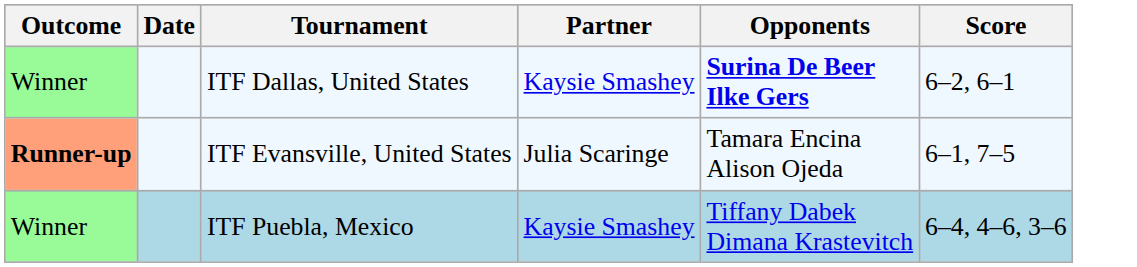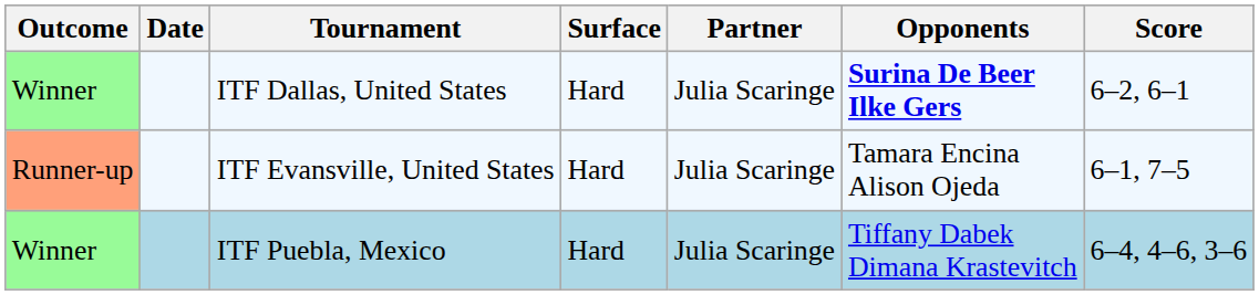+ column: Surface | Hard | Hard | Hard
ITF Dallas, United States | Partner: Kaysie Smashey -> Julia Scaringe
ITF Evansville, United States | Outcome: bold -> normal
ITF Puebla, Mexico | Partner: Kaysie Smashey -> Julia Scaringe
